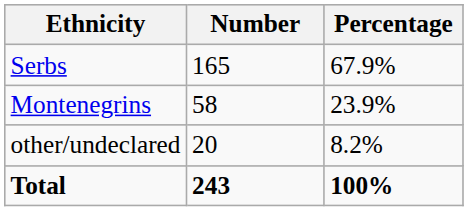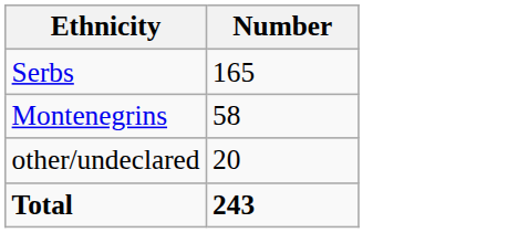- column: Percentage | 67.9% | 23.9% | 8.2% | 100%
